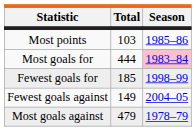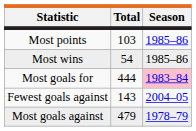+ row: Most wins | 54 | 1985–86
- row: Fewest goals for | 185 | 1998–99
Fewest goals against | Total: 149 -> 143
